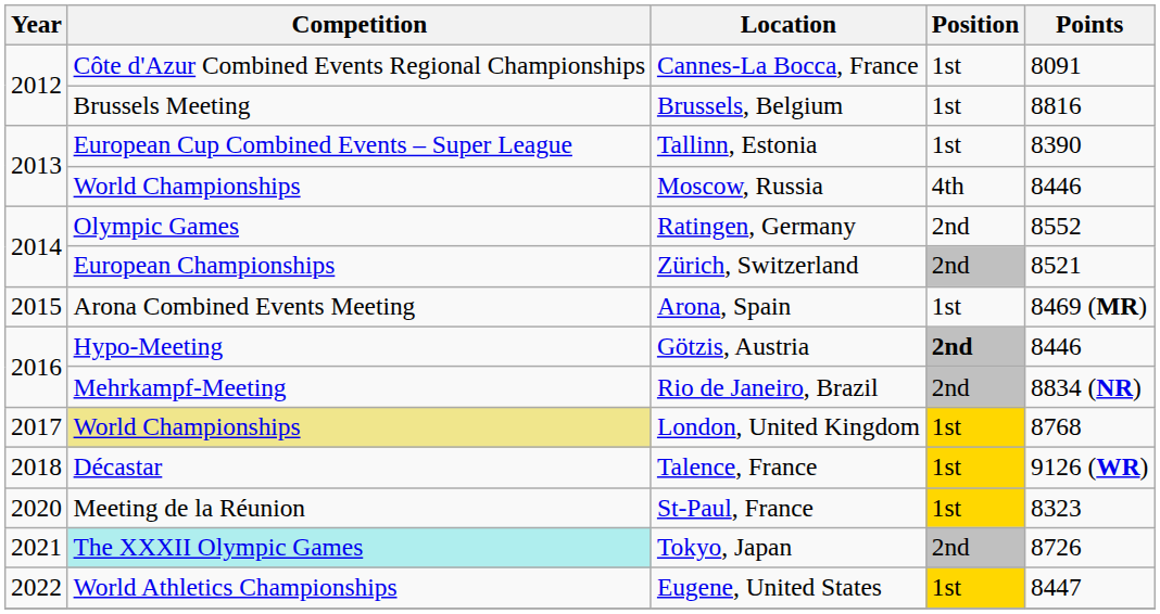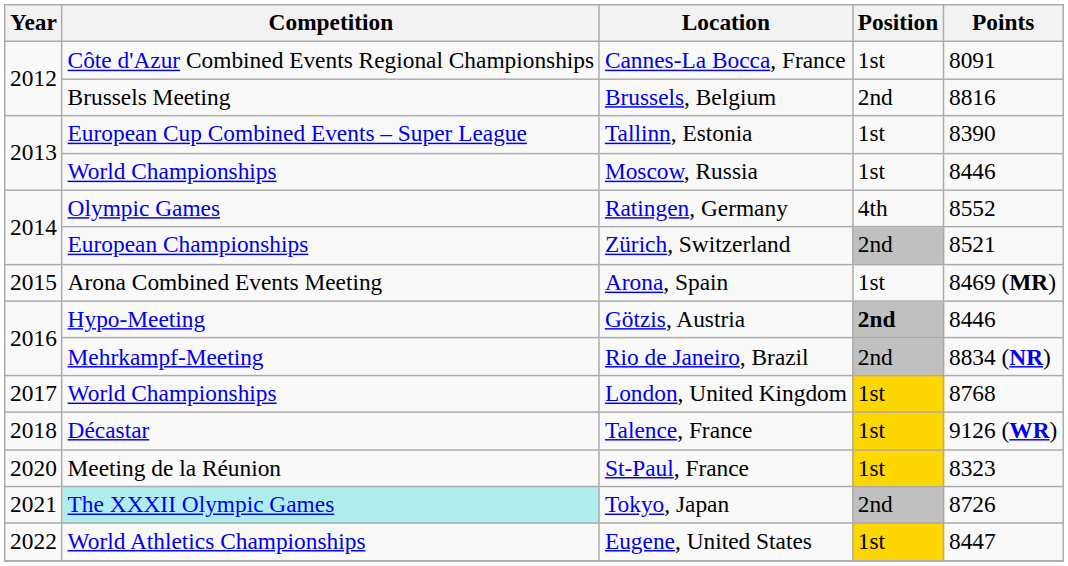Brussels, Belgium | Position: 1st -> 2nd
Moscow, Russia | Position: 4th -> 1st
Ratingen, Germany | Position: 2nd -> 4th
London, United Kingdom | Competition: khaki background -> no background
